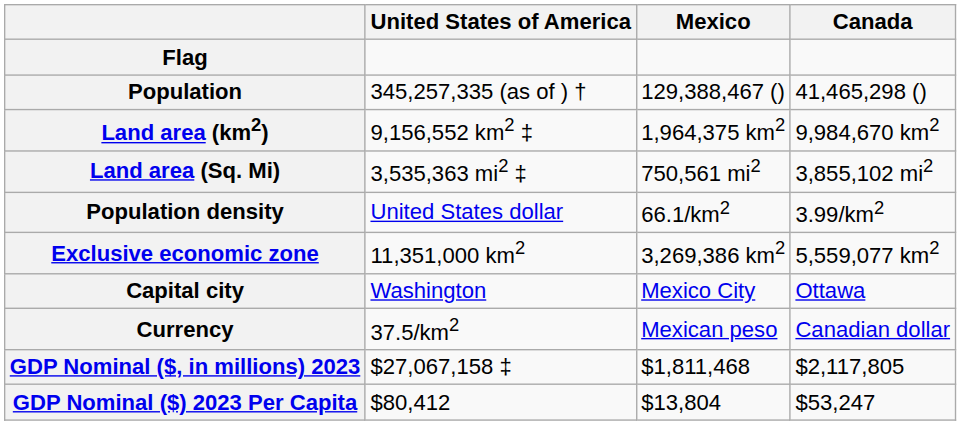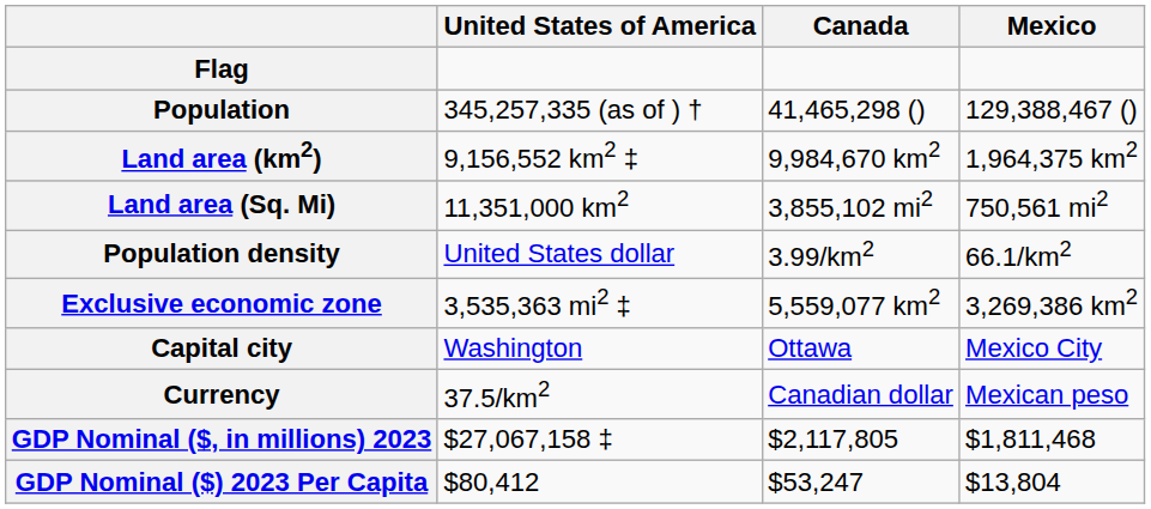columns swapped: Mexico <-> Canada
Land area (Sq. Mi) | United States of America: 3,535,363 mi2 ‡ -> 11,351,000 km2
Exclusive economic zone | United States of America: 11,351,000 km2 -> 3,535,363 mi2 ‡
